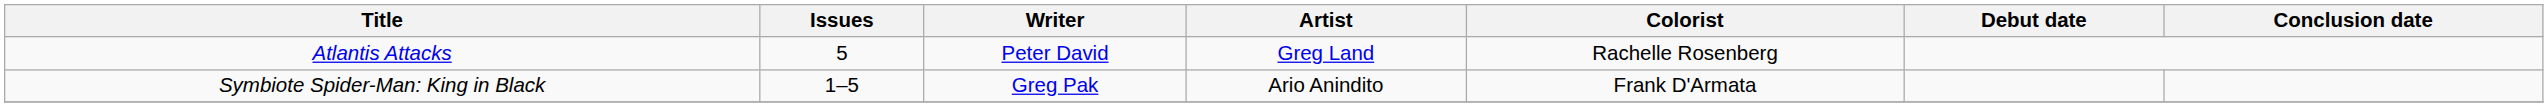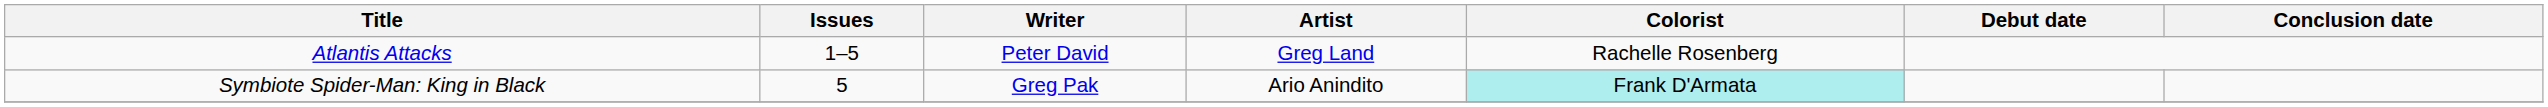Atlantis Attacks | Issues: 5 -> 1–5
Symbiote Spider-Man: King in Black | Issues: 1–5 -> 5
Symbiote Spider-Man: King in Black | Colorist: no background -> paleturquoise background
